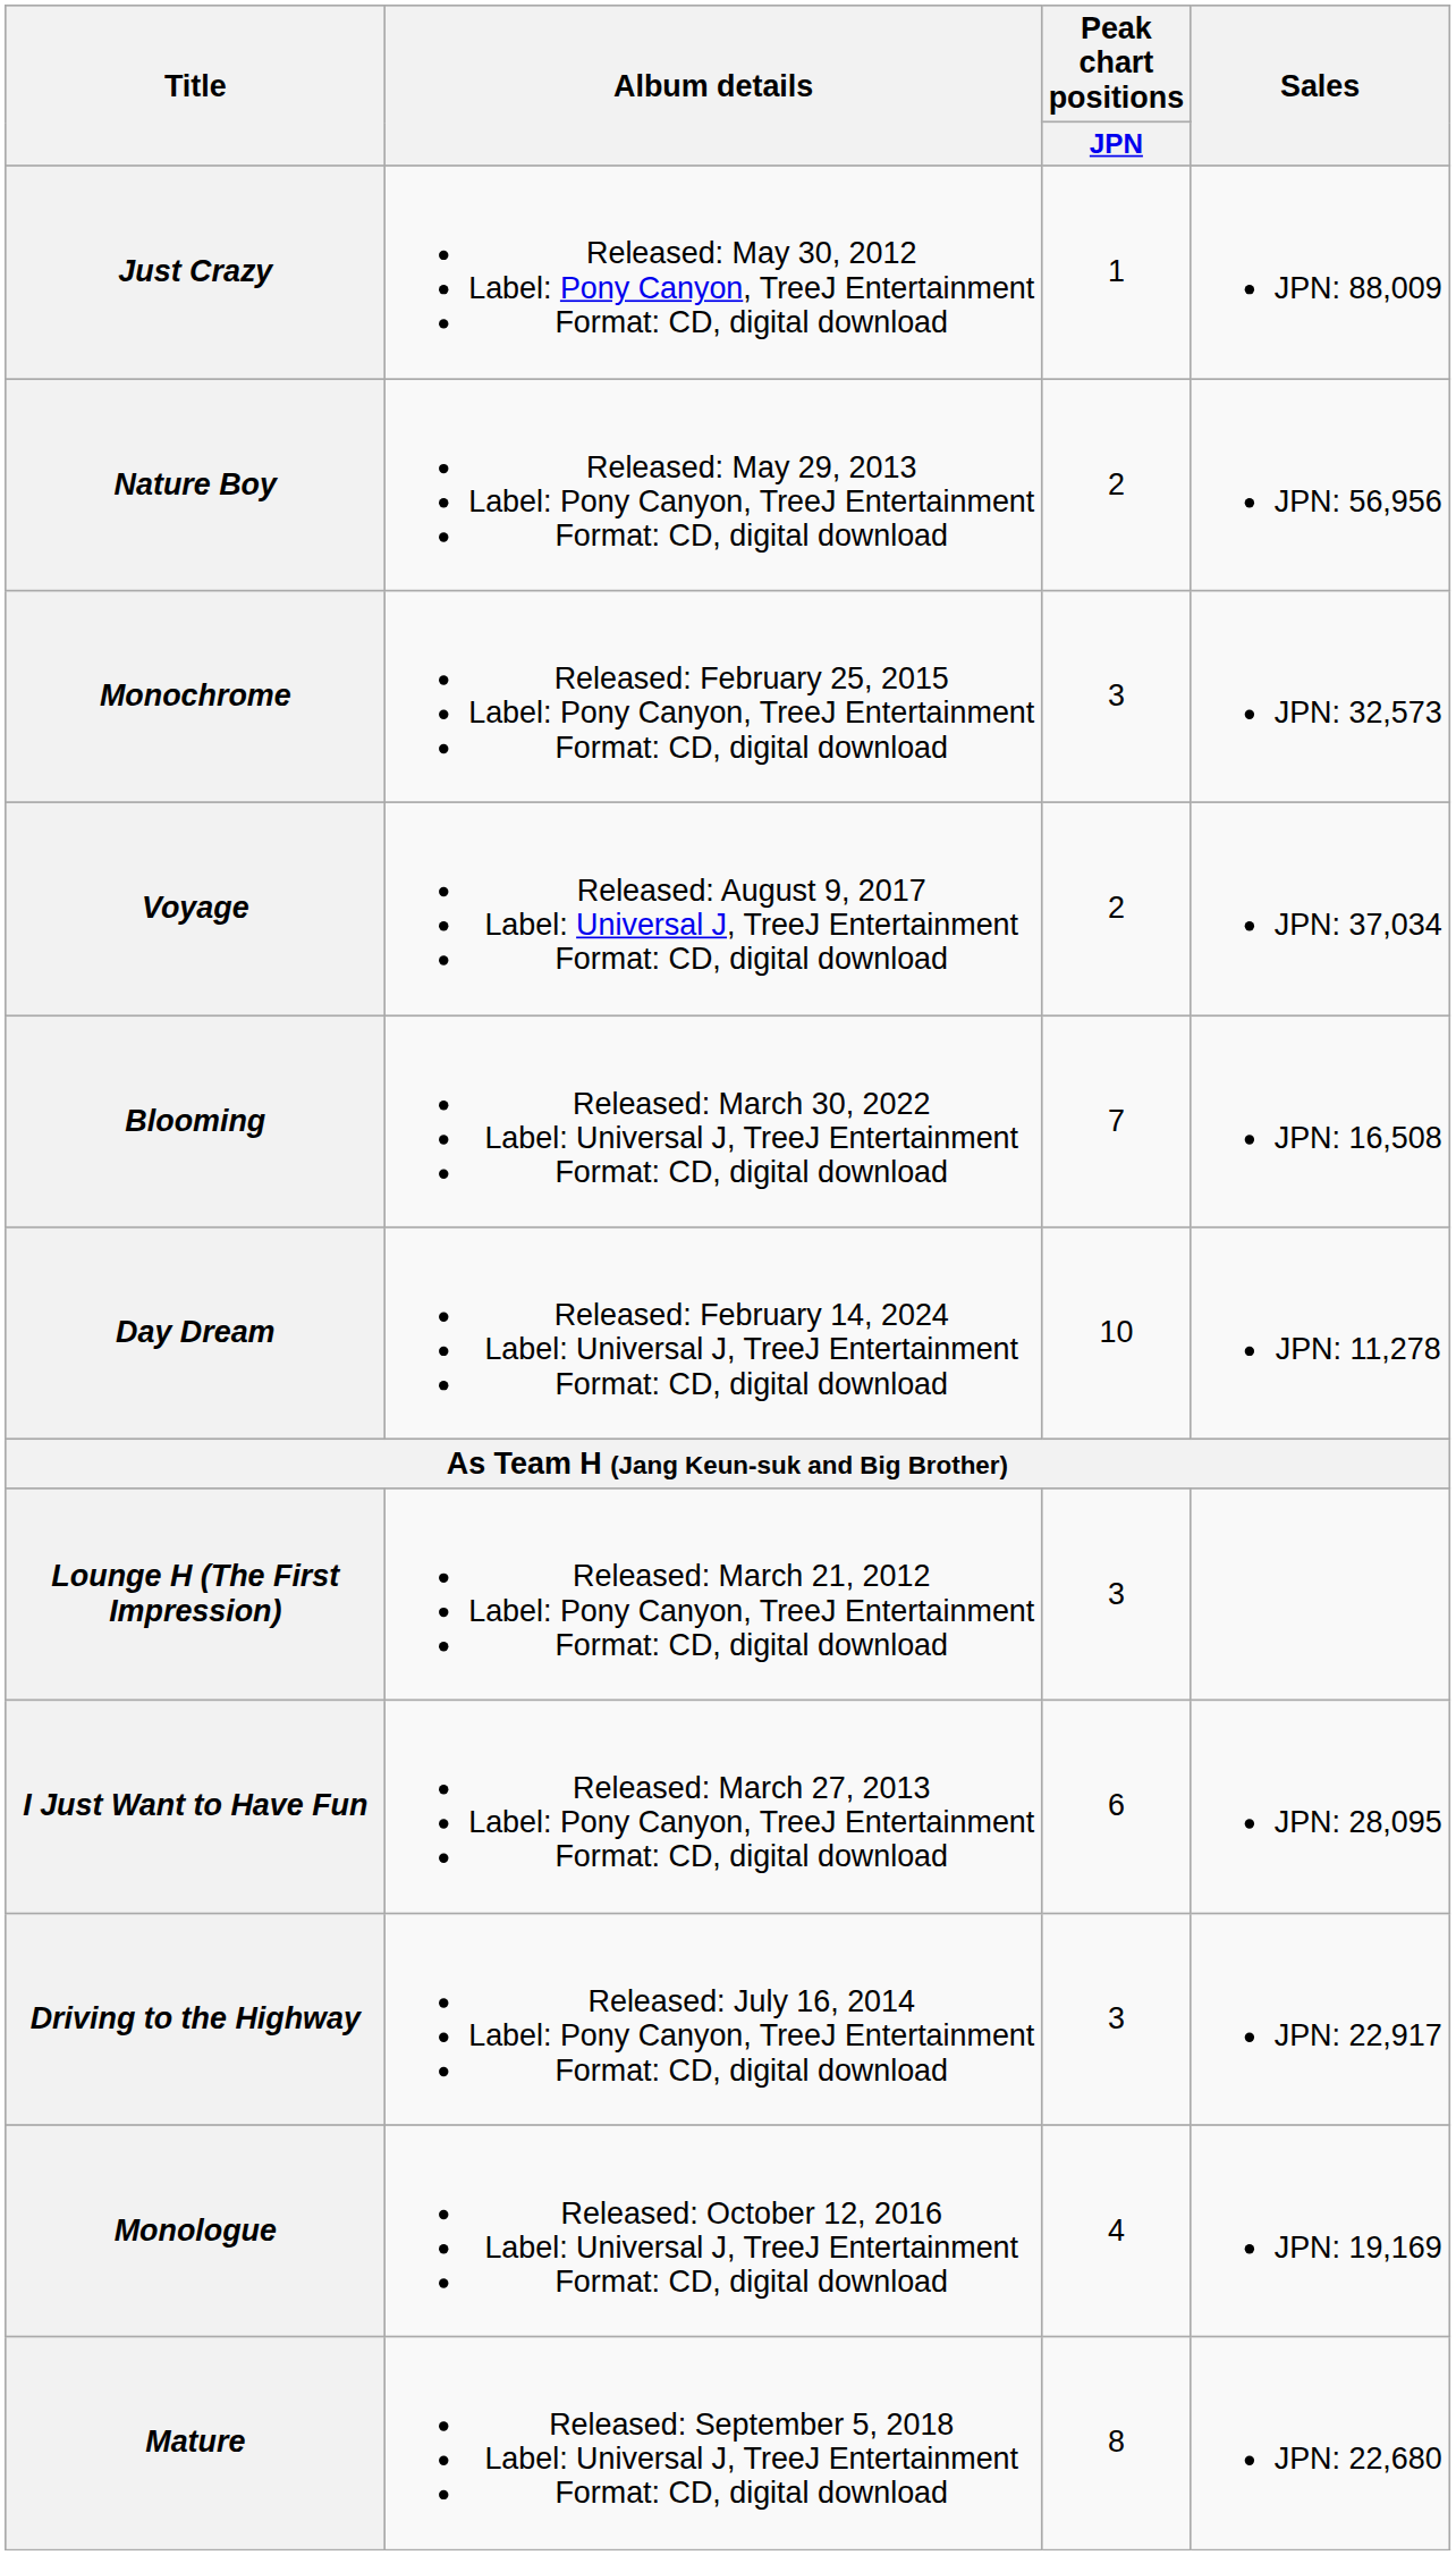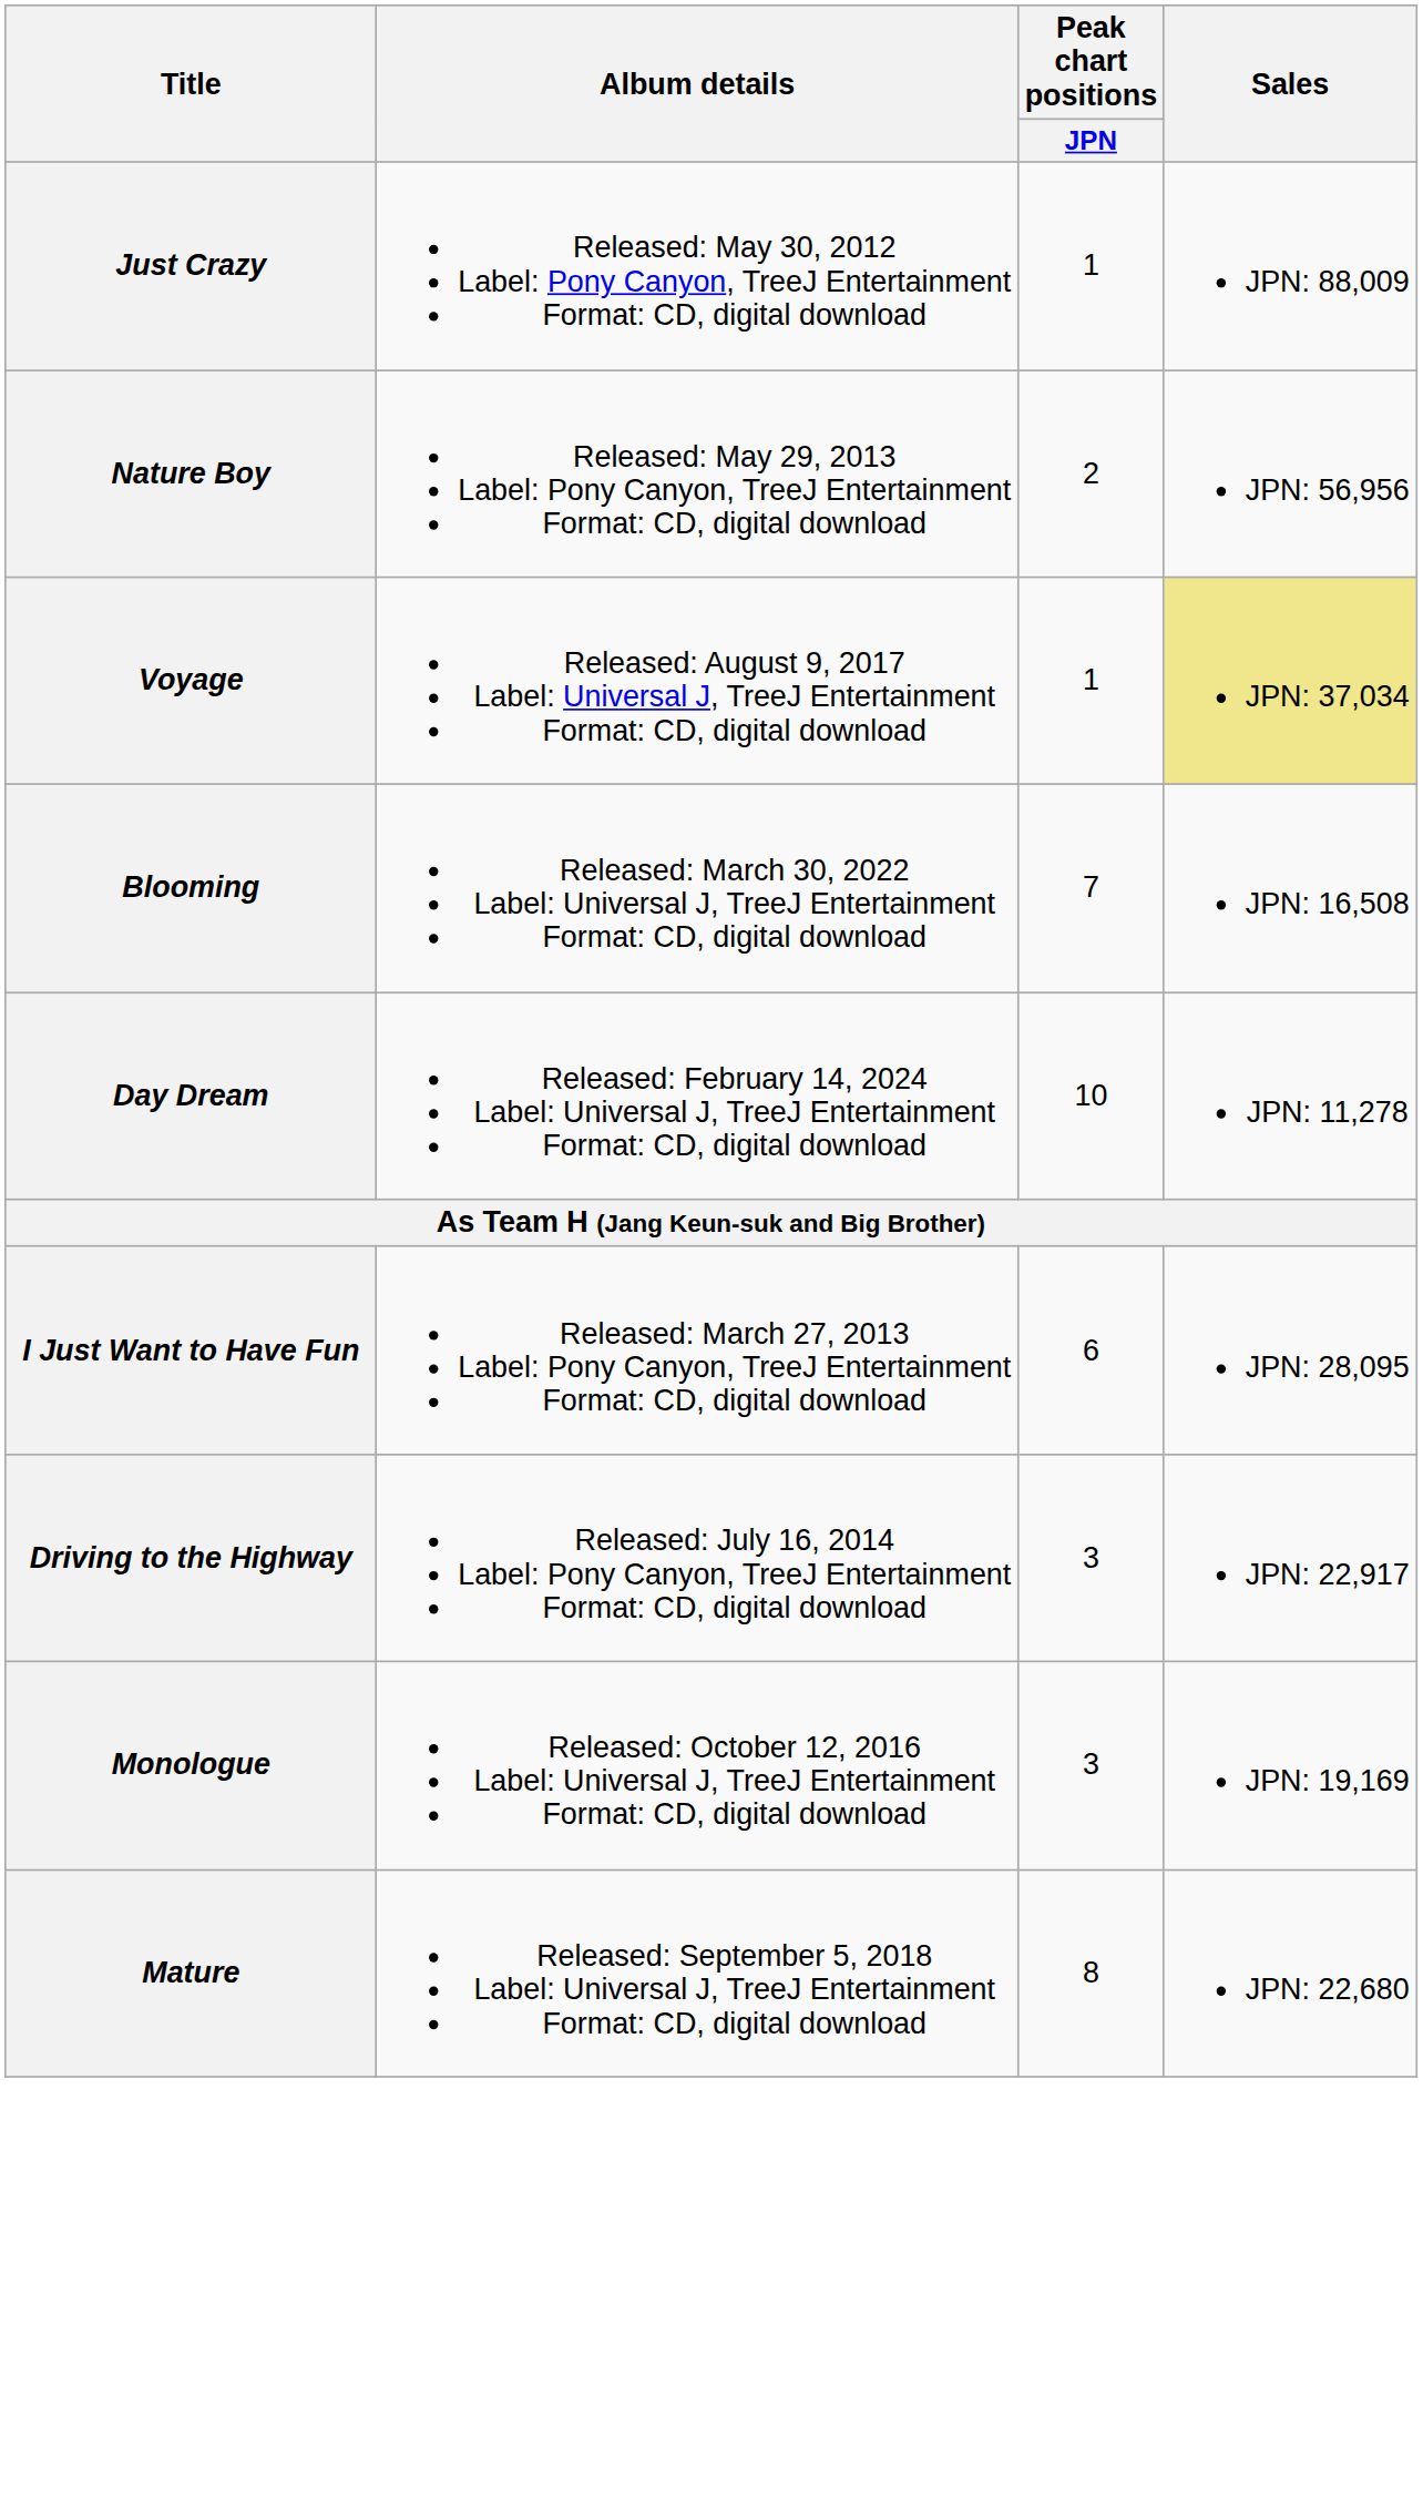- row: Monochrome | Released: February 25, 2015 Label: Pony Canyon, TreeJ Entertainment Format: CD, digital download | 3 | JPN: 32,573
Voyage | Peak chart positions / JPN: 2 -> 1
Voyage | Sales: no background -> khaki background
- row: Lounge H (The First Impression) | Released: March 21, 2012 Label: Pony Canyon, TreeJ Entertainment Format: CD, digital download | 3
Monologue | Peak chart positions / JPN: 4 -> 3
